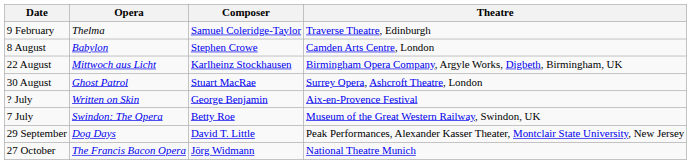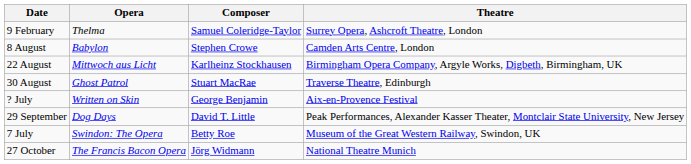9 February | Theatre: Traverse Theatre, Edinburgh -> Surrey Opera, Ashcroft Theatre, London
30 August | Theatre: Surrey Opera, Ashcroft Theatre, London -> Traverse Theatre, Edinburgh
rows swapped: 7 July <-> 29 September
